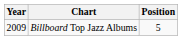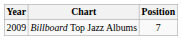Billboard Top Jazz Albums | Position: 5 -> 7
